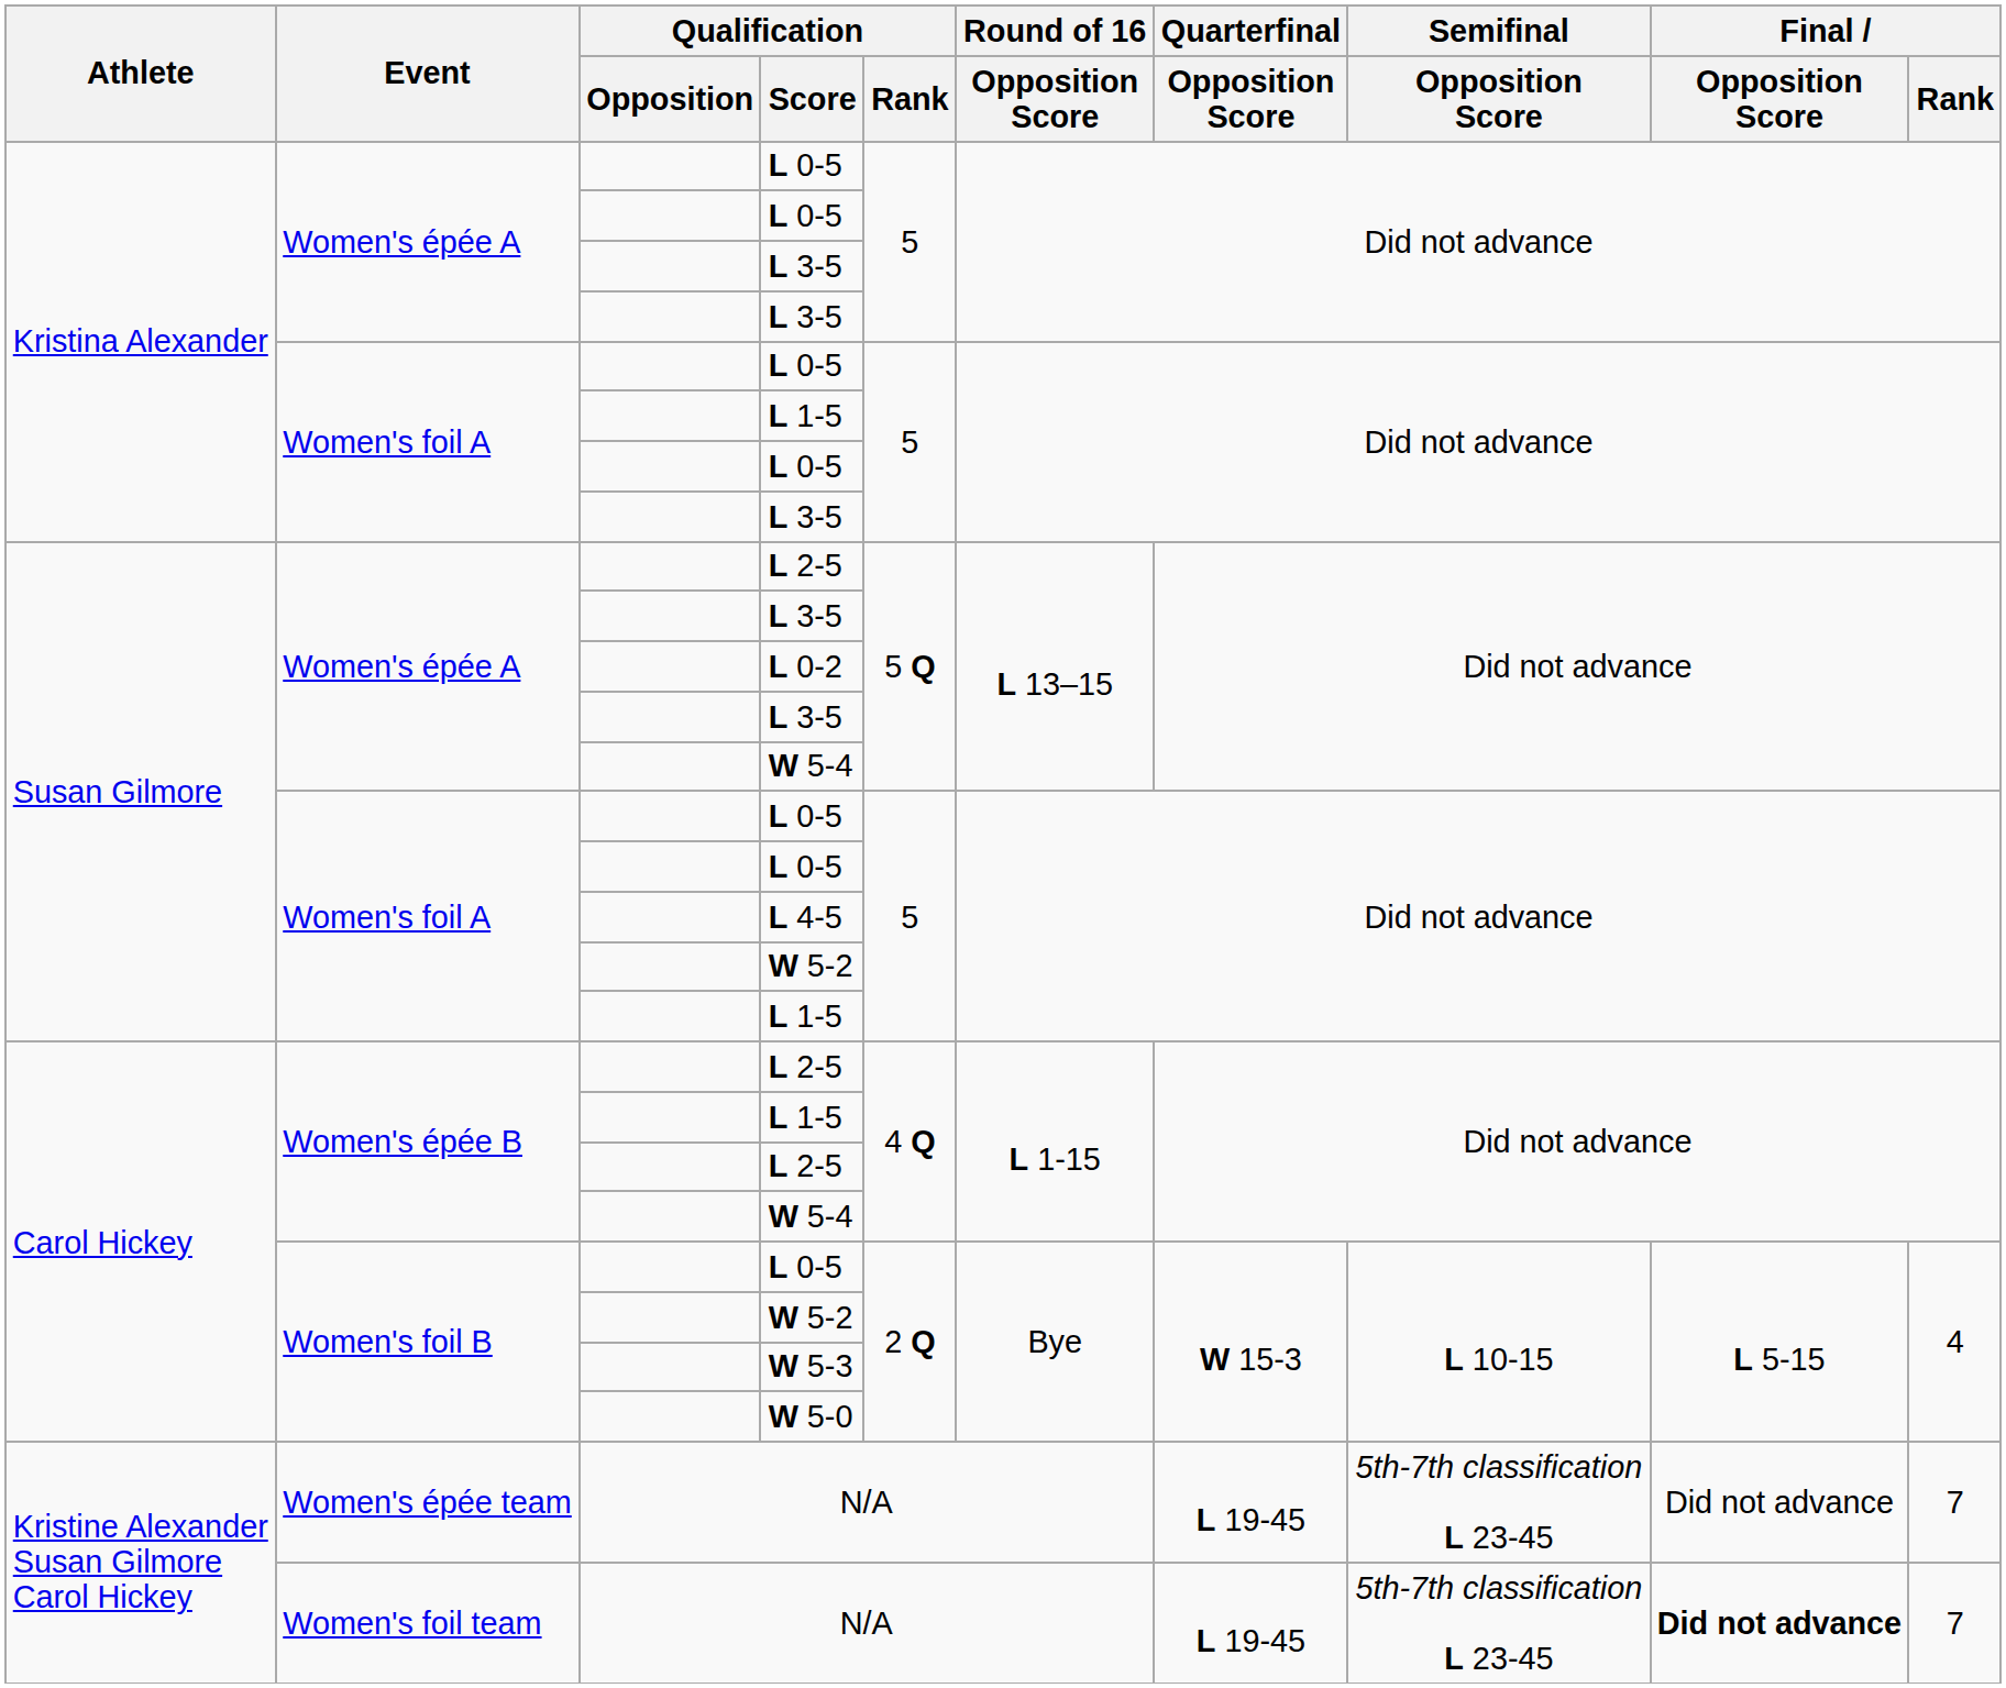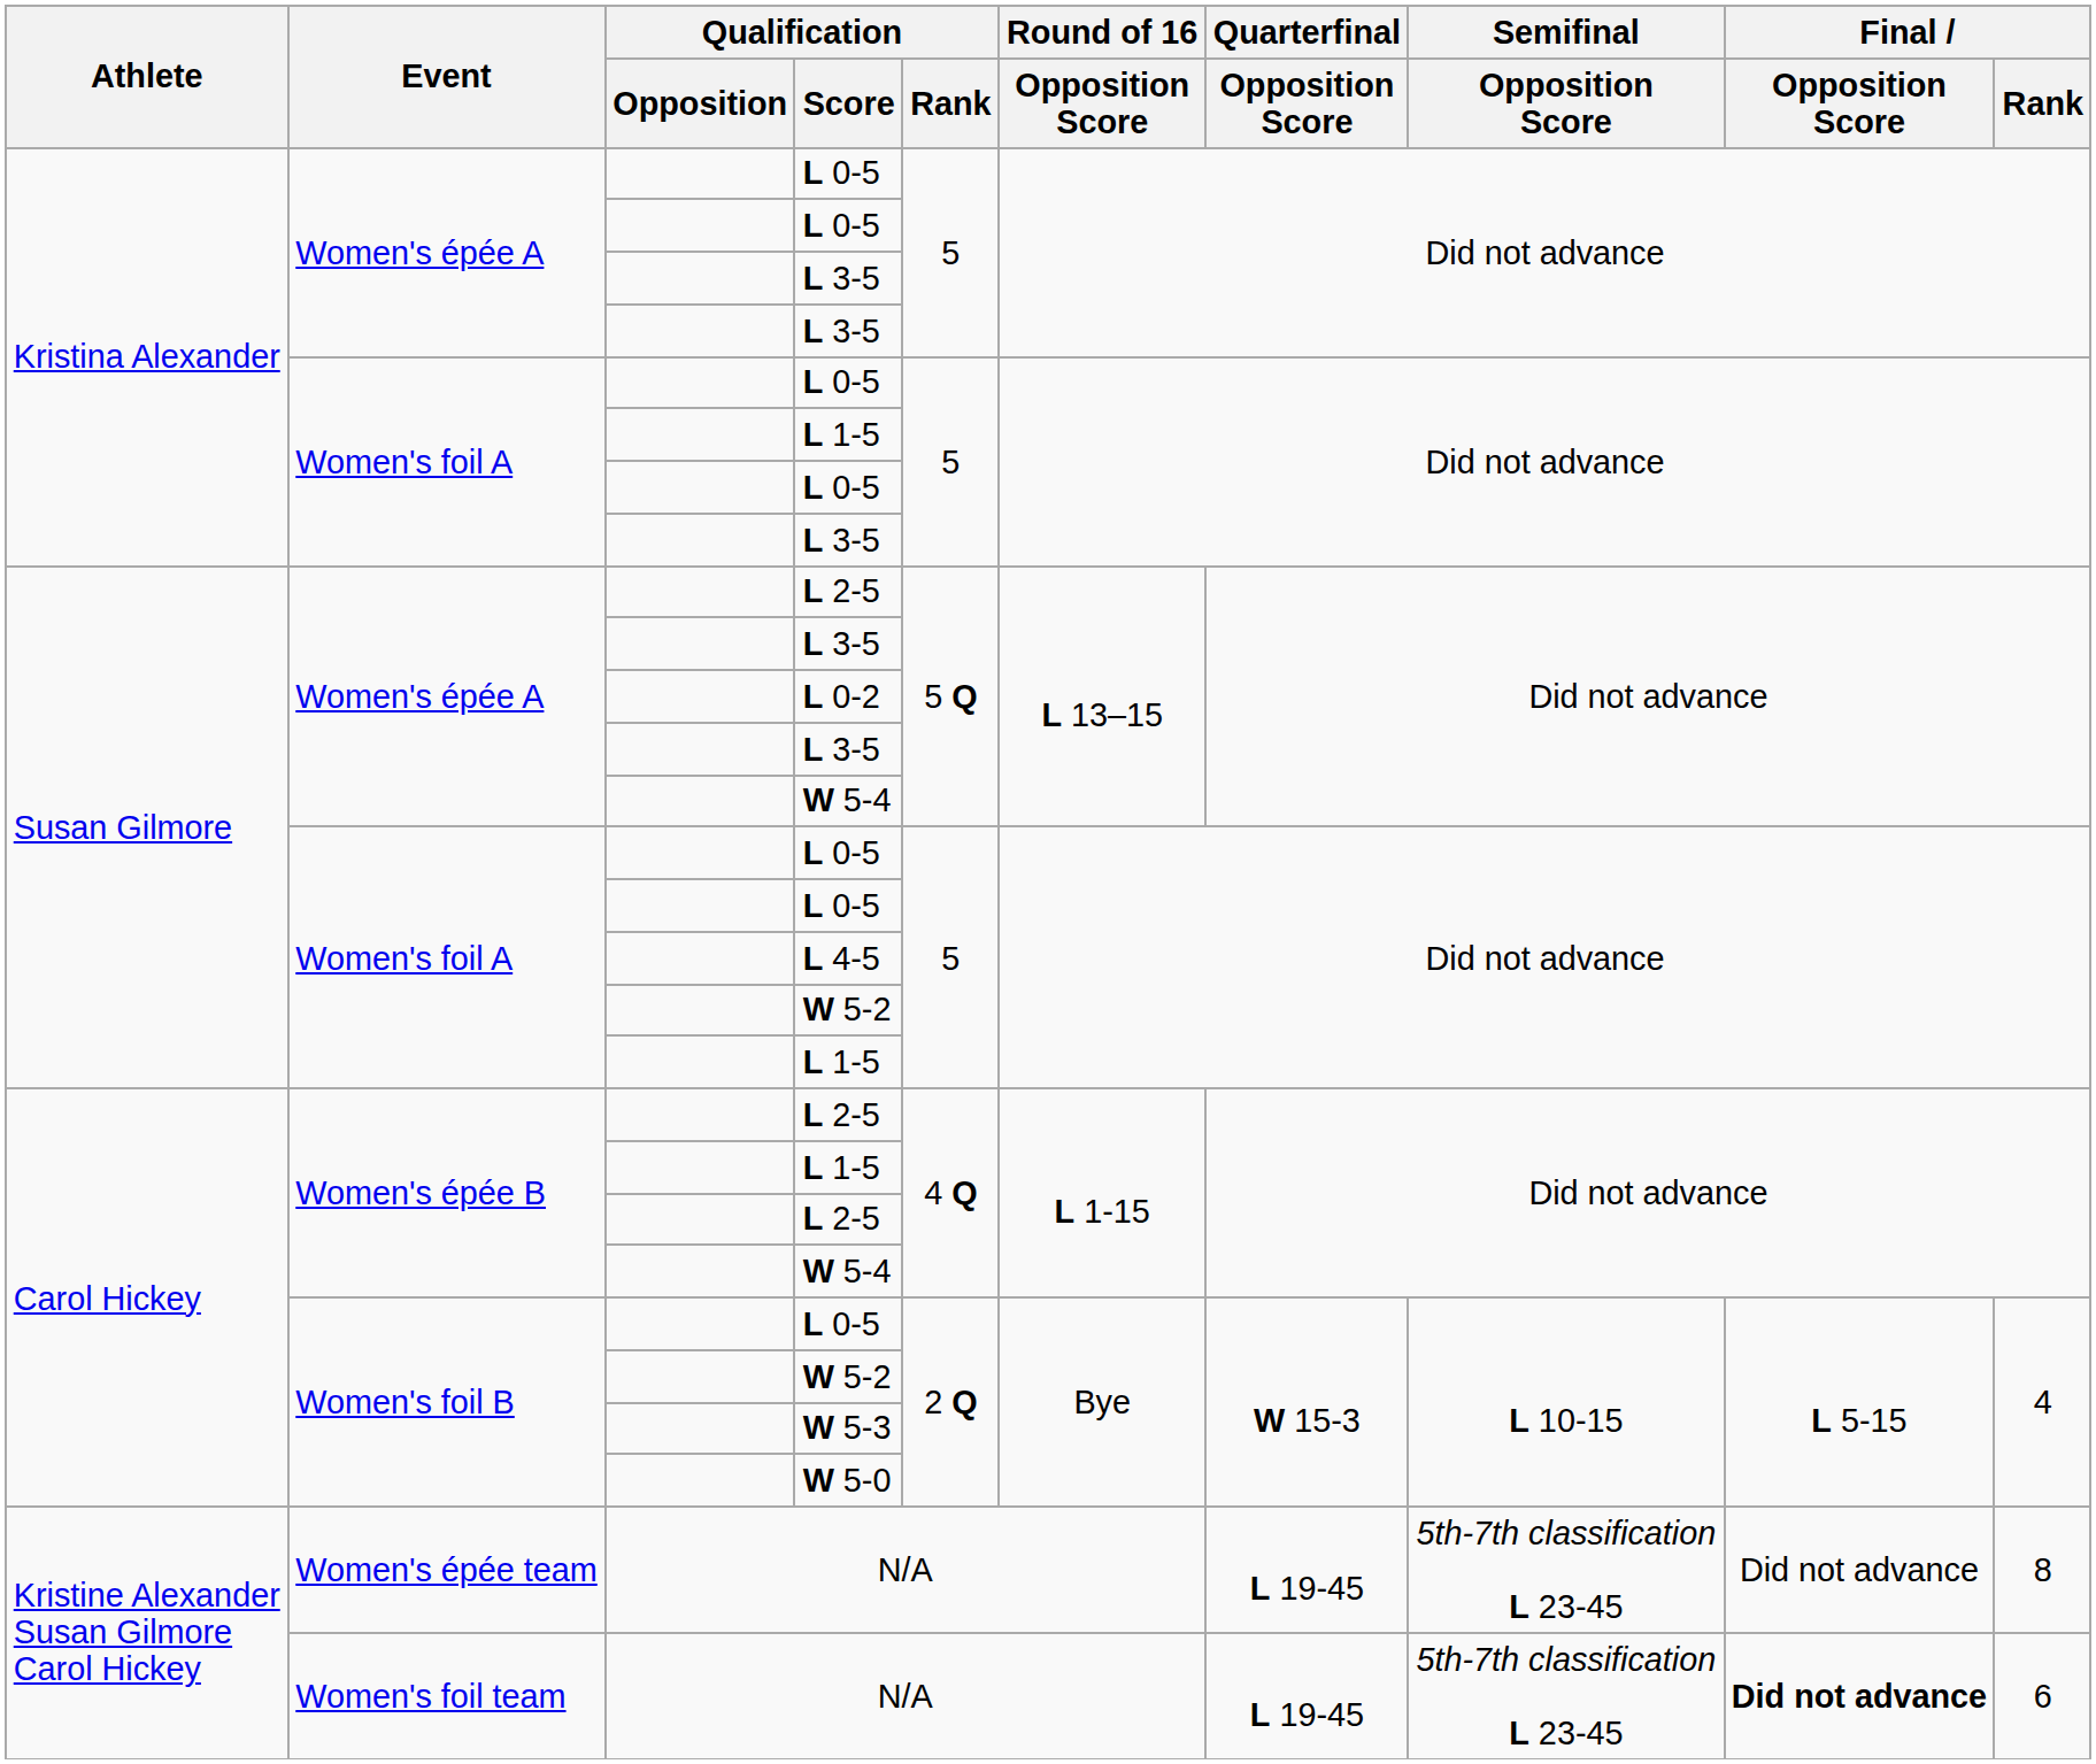Women's épée team / N/A | Final / Rank: 7 -> 8
Women's foil team / N/A | Final / Rank: 7 -> 6
